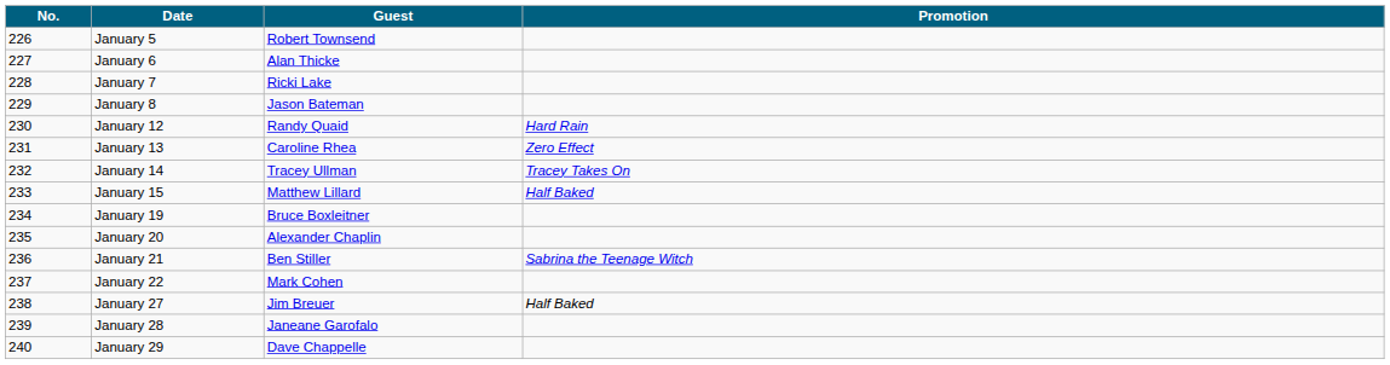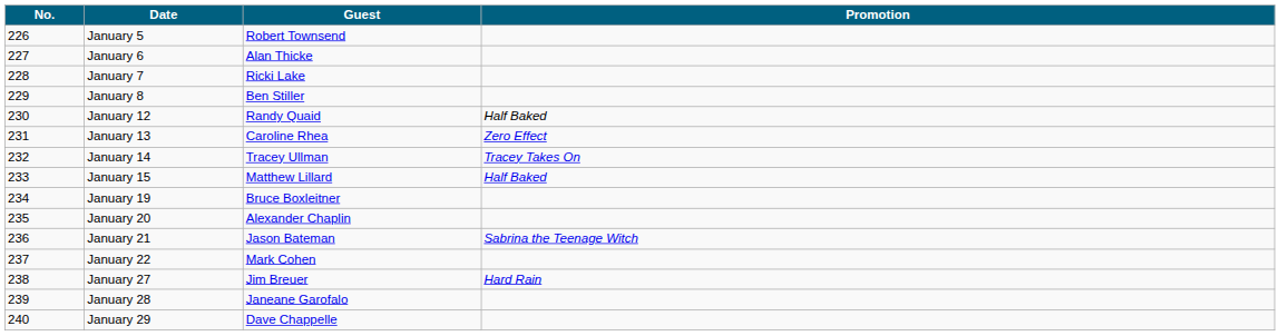January 8 | Guest: Jason Bateman -> Ben Stiller
January 12 | Promotion: Hard Rain -> Half Baked
January 21 | Guest: Ben Stiller -> Jason Bateman
January 27 | Promotion: Half Baked -> Hard Rain
